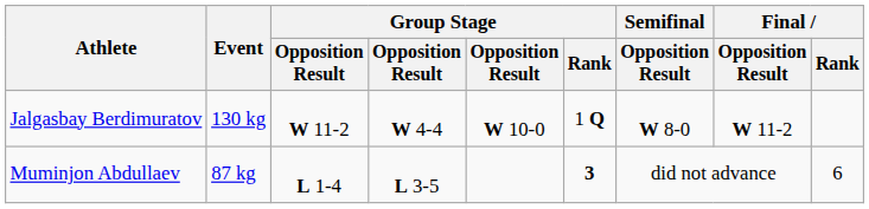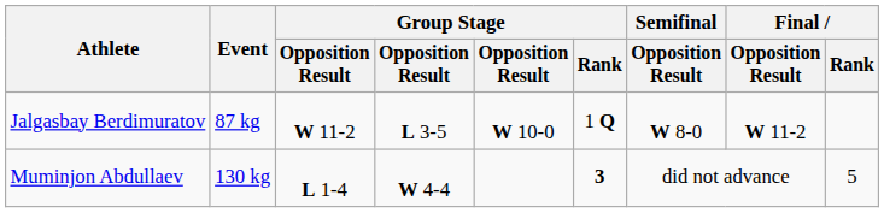Jalgasbay Berdimuratov | Event: 130 kg -> 87 kg
Jalgasbay Berdimuratov | column 4: W 4-4 -> L 3-5
Muminjon Abdullaev | Event: 87 kg -> 130 kg
Muminjon Abdullaev | column 4: L 3-5 -> W 4-4
Muminjon Abdullaev | Final / Rank: 6 -> 5
